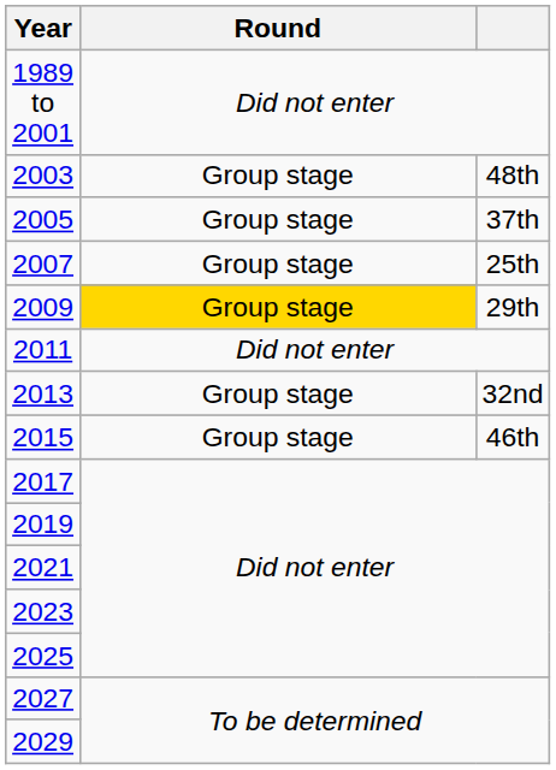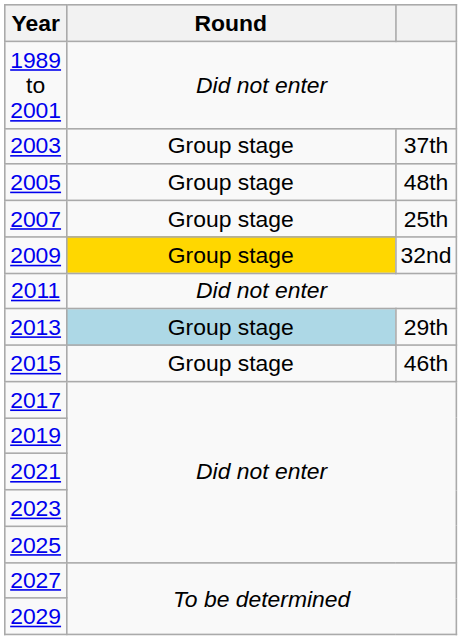2003 | column 3: 48th -> 37th
2005 | column 3: 37th -> 48th
2009 | column 3: 29th -> 32nd
2013 | Round: no background -> lightblue background
2013 | column 3: 32nd -> 29th
